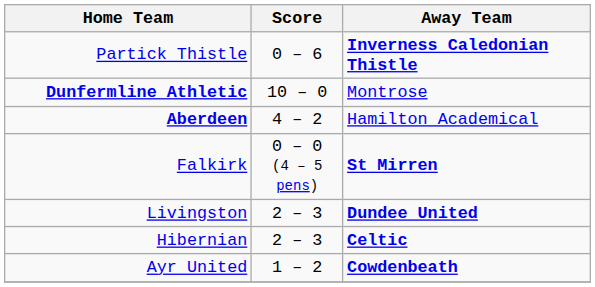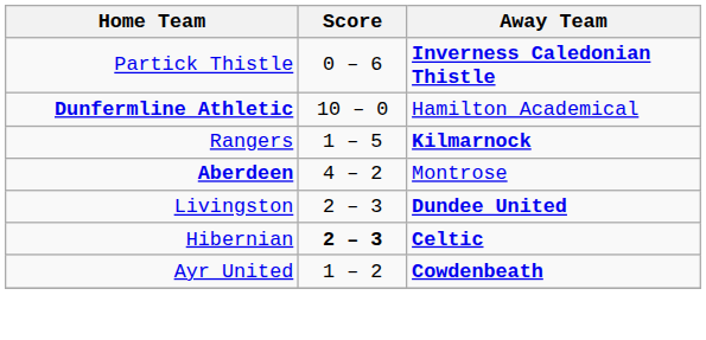Dunfermline Athletic | Away Team: Montrose -> Hamilton Academical
+ row: Rangers | 1 – 5 | Kilmarnock
Aberdeen | Away Team: Hamilton Academical -> Montrose
- row: Falkirk | 0 – 0 (4 – 5 pens) | St Mirren
Hibernian | Score: normal -> bold
